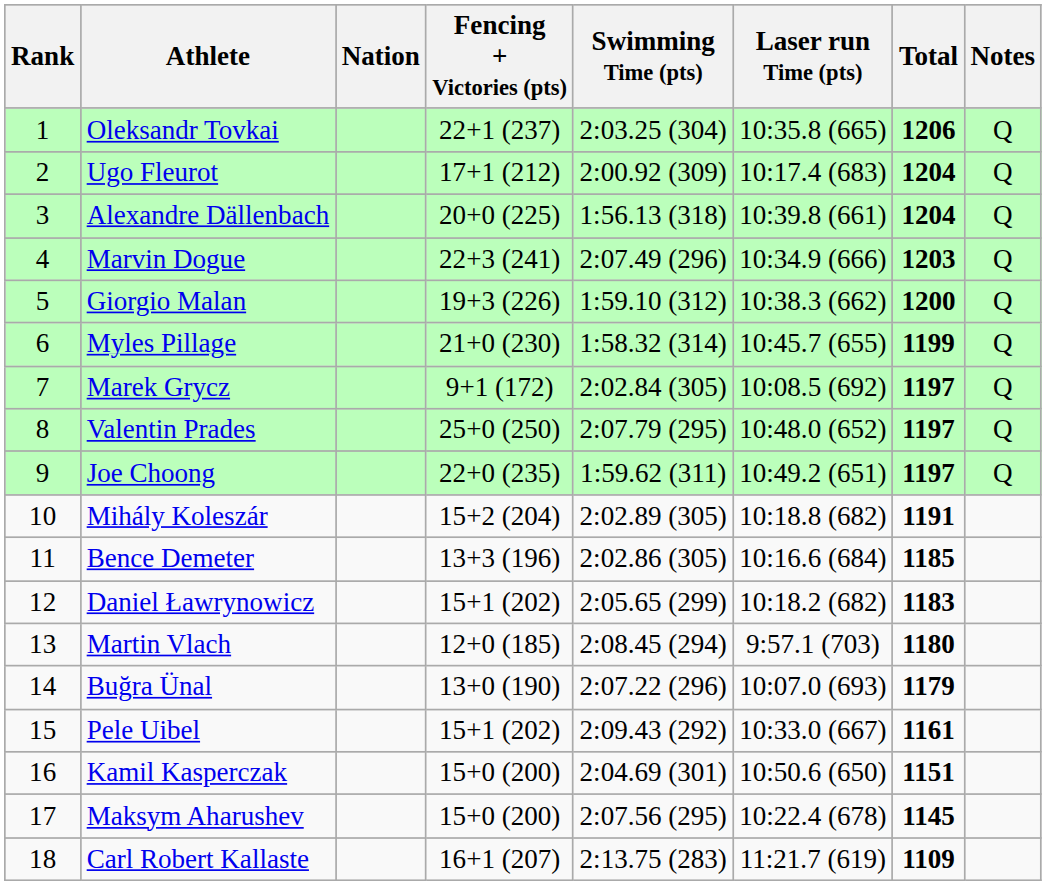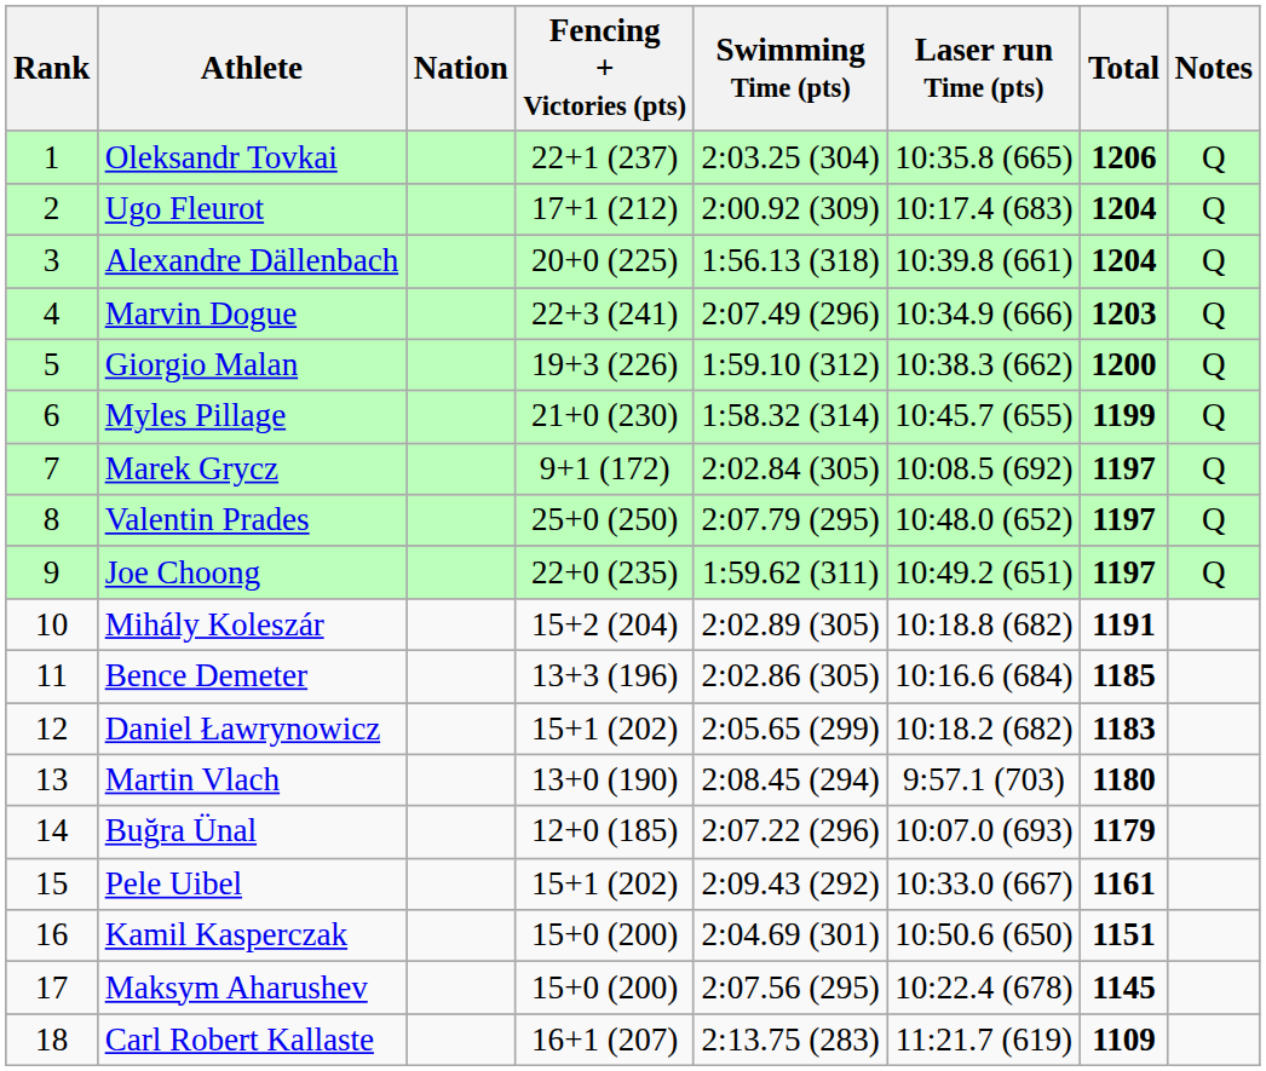Martin Vlach | Fencing + Victories (pts): 12+0 (185) -> 13+0 (190)
Buğra Ünal | Fencing + Victories (pts): 13+0 (190) -> 12+0 (185)
